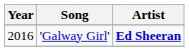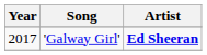'Galway Girl' | Year: 2016 -> 2017
